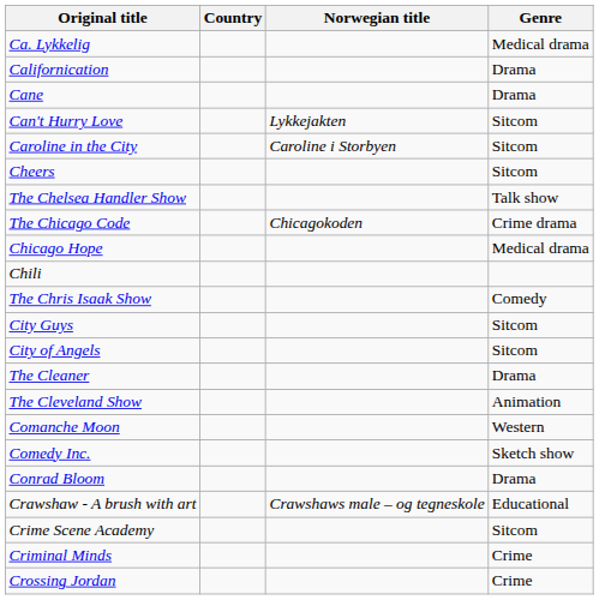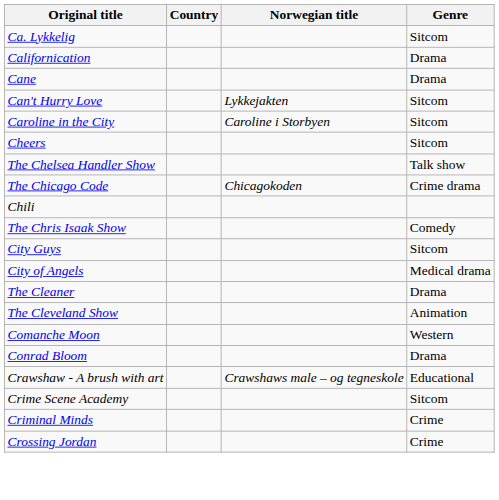Ca. Lykkelig | Genre: Medical drama -> Sitcom
- row: Chicago Hope | Medical drama
City of Angels | Genre: Sitcom -> Medical drama
- row: Comedy Inc. | Sketch show
